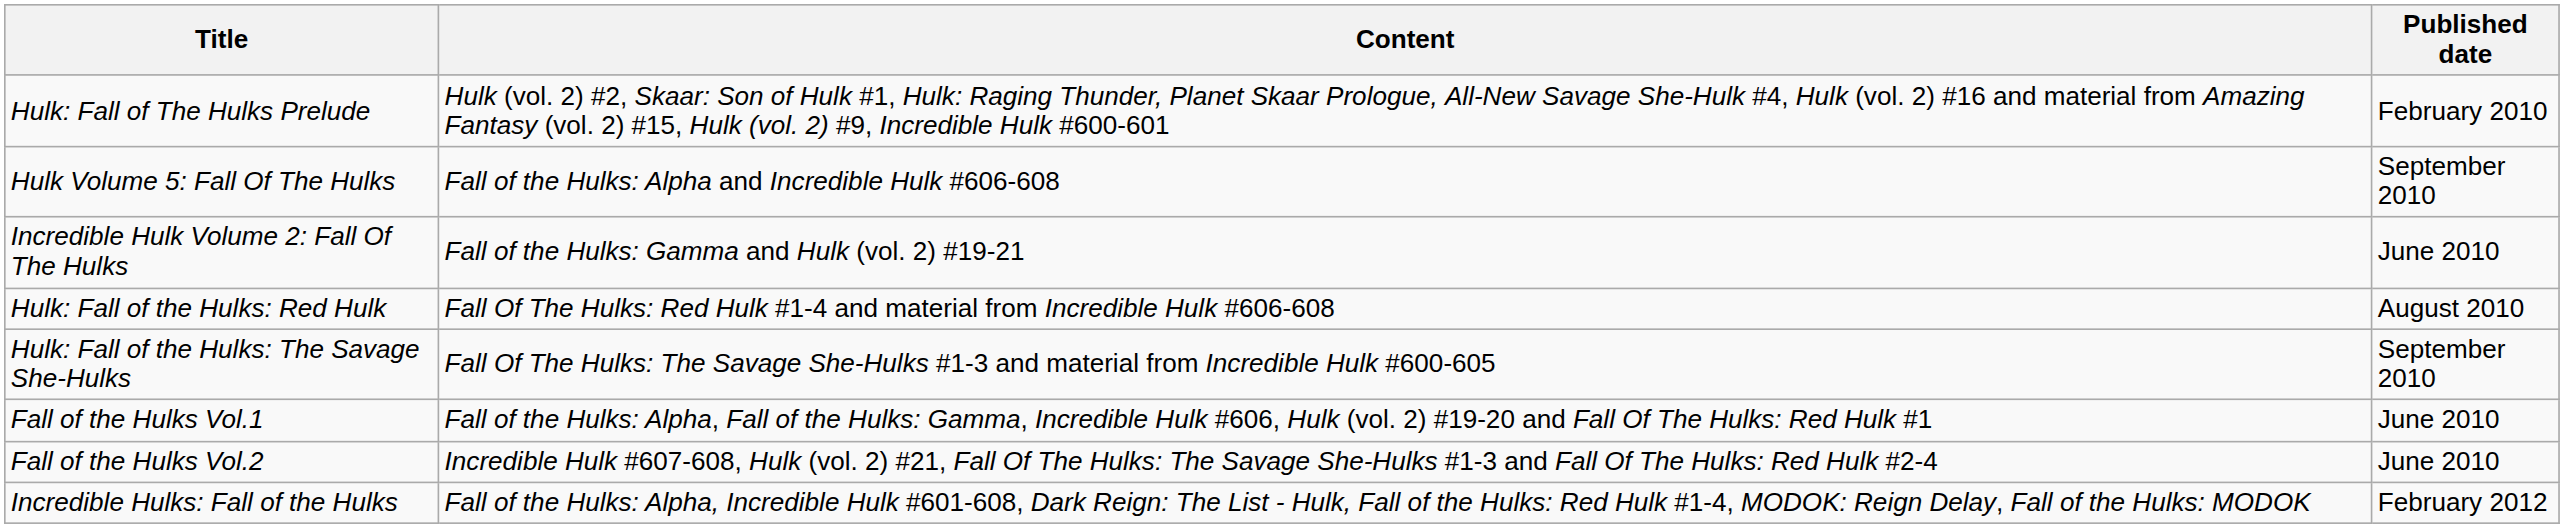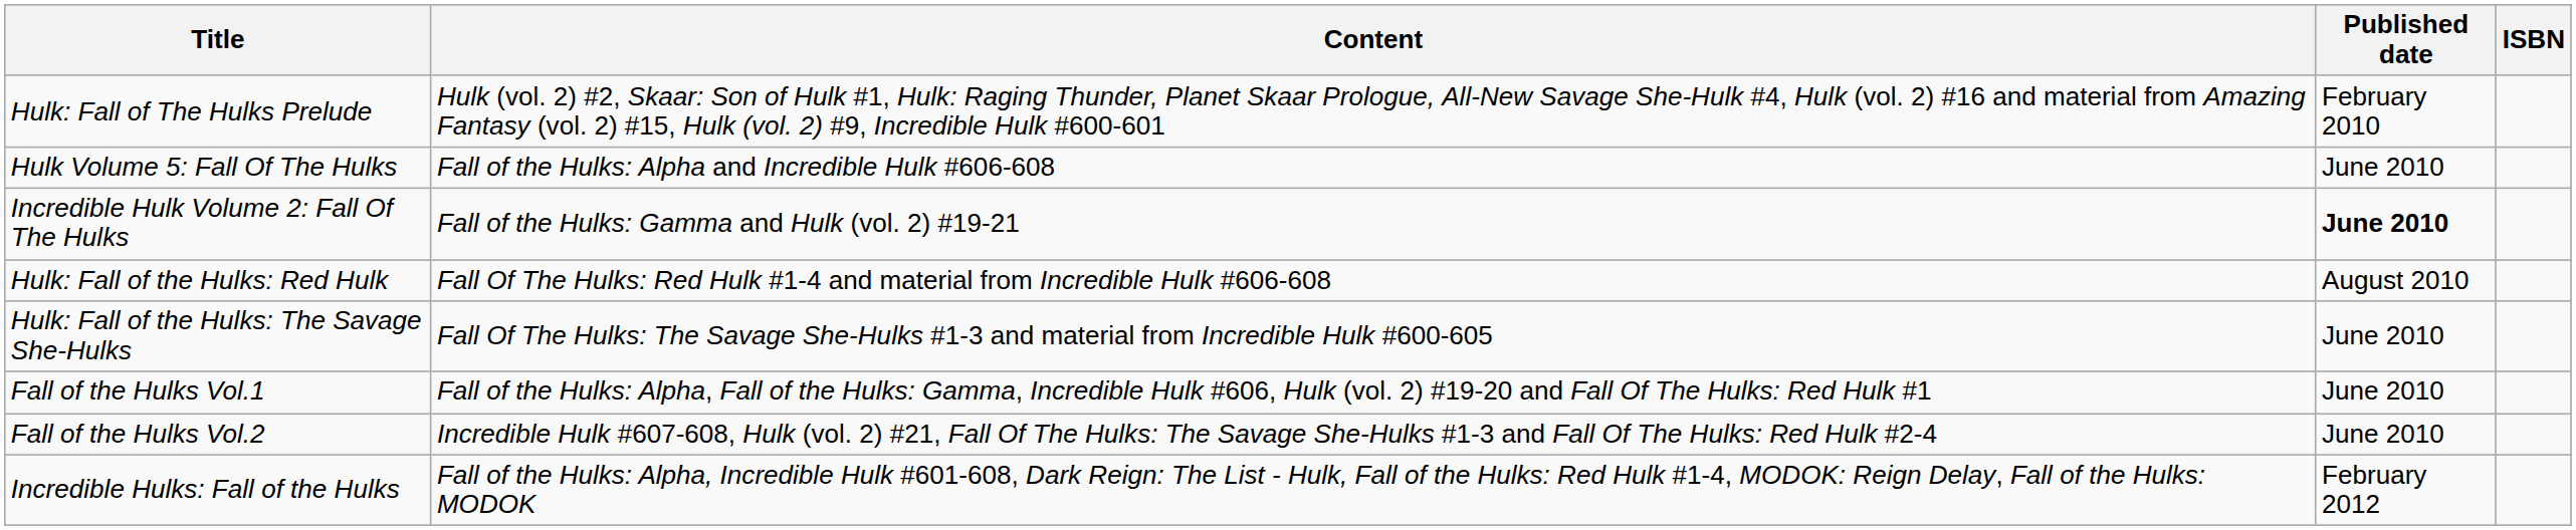+ column: ISBN
Hulk Volume 5: Fall Of The Hulks | Published date: September 2010 -> June 2010
Incredible Hulk Volume 2: Fall Of The Hulks | Published date: normal -> bold
Hulk: Fall of the Hulks: The Savage She-Hulks | Published date: September 2010 -> June 2010
